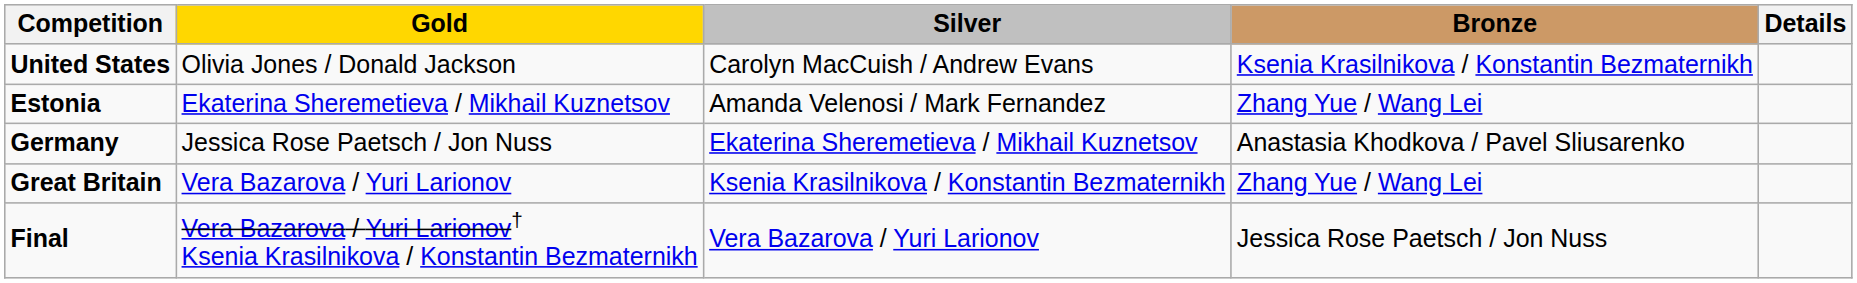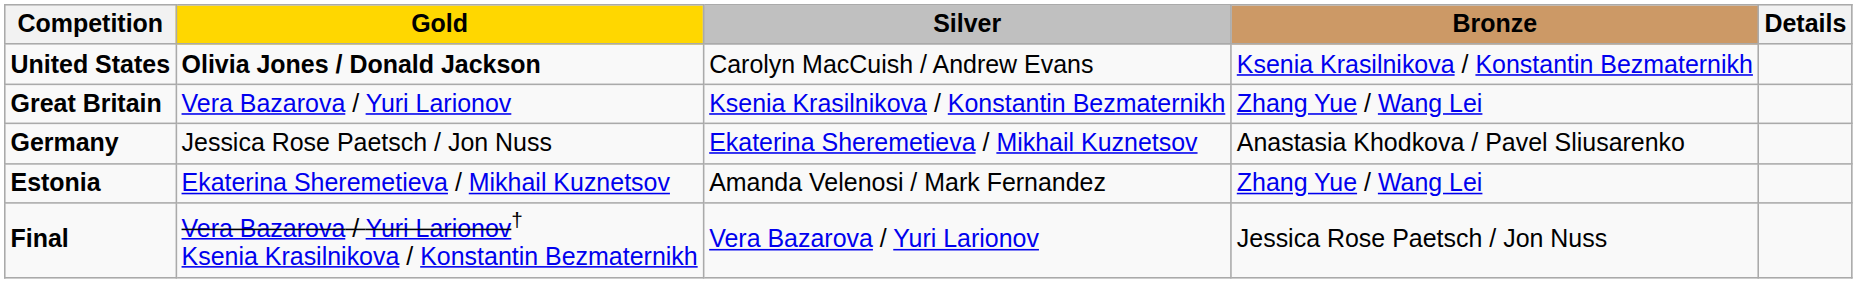United States | Gold: normal -> bold
rows swapped: Estonia <-> Great Britain
